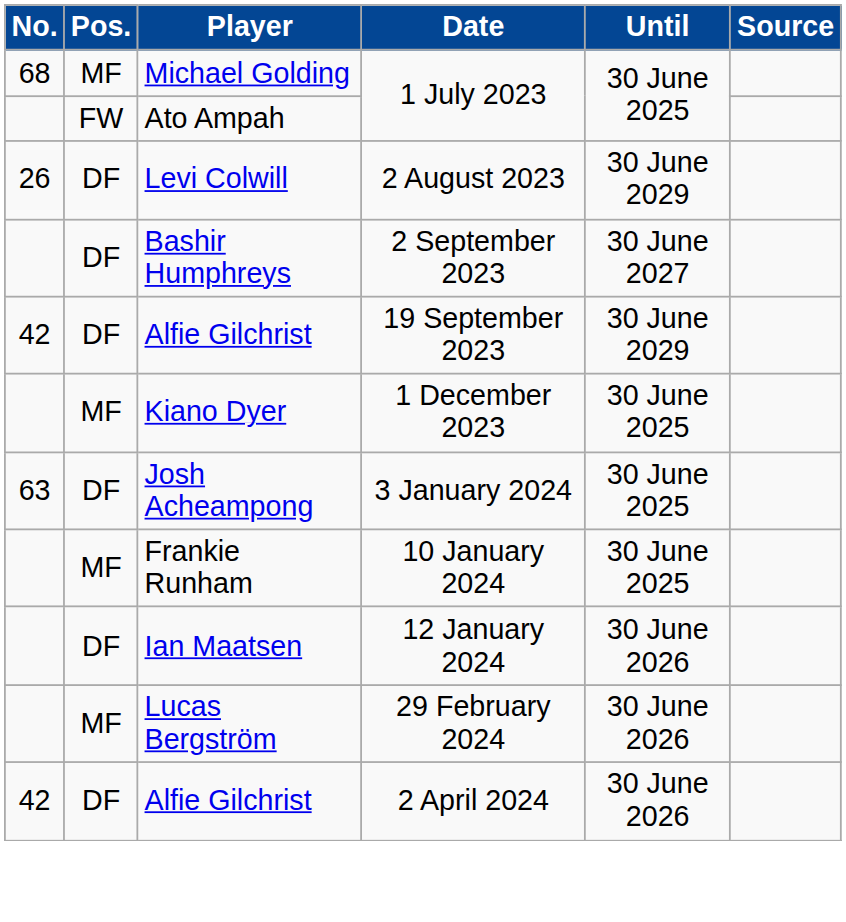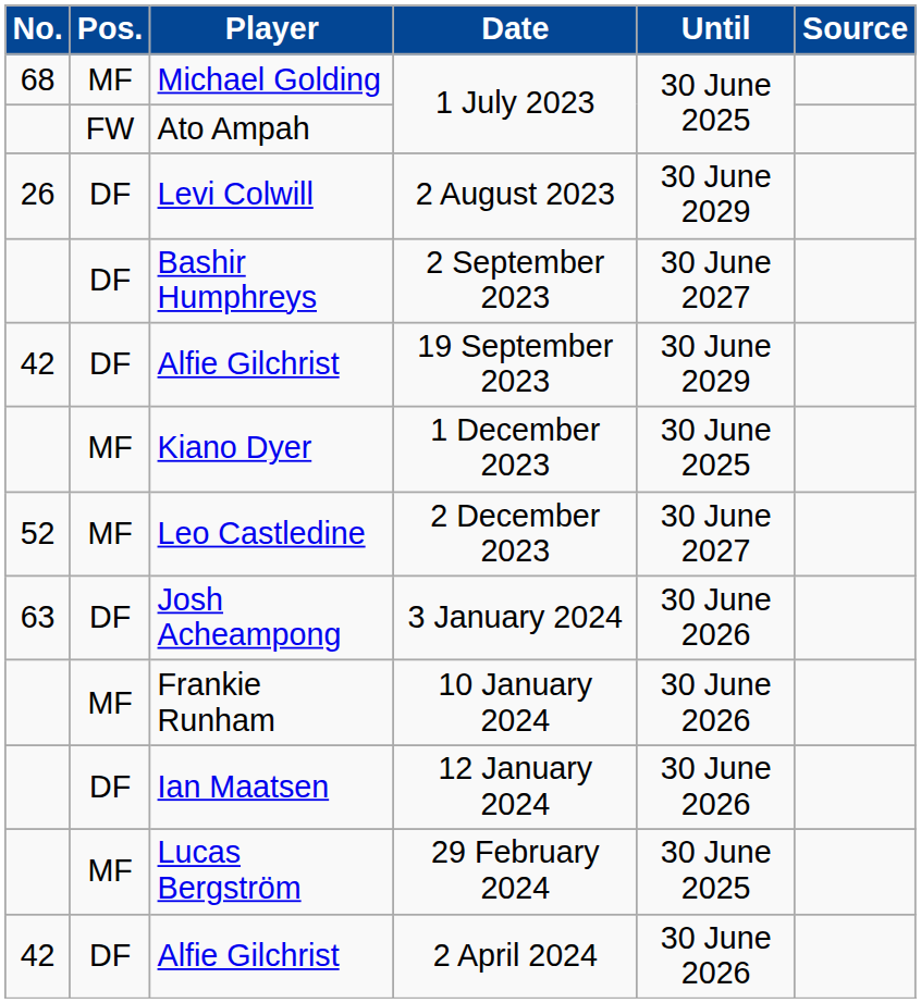+ row: 52 | MF | Leo Castledine | 2 December 2023 | 30 June 2027
Josh Acheampong | Until: 30 June 2025 -> 30 June 2026
Frankie Runham | Until: 30 June 2025 -> 30 June 2026
Lucas Bergström | Until: 30 June 2026 -> 30 June 2025
